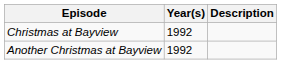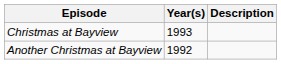Christmas at Bayview | Year(s): 1992 -> 1993
